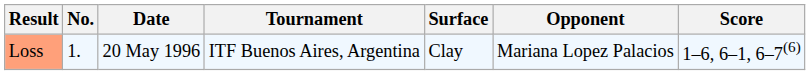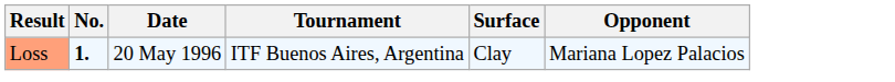- column: Score | 1–6, 6–1, 6–7(6)
Loss | No.: normal -> bold
